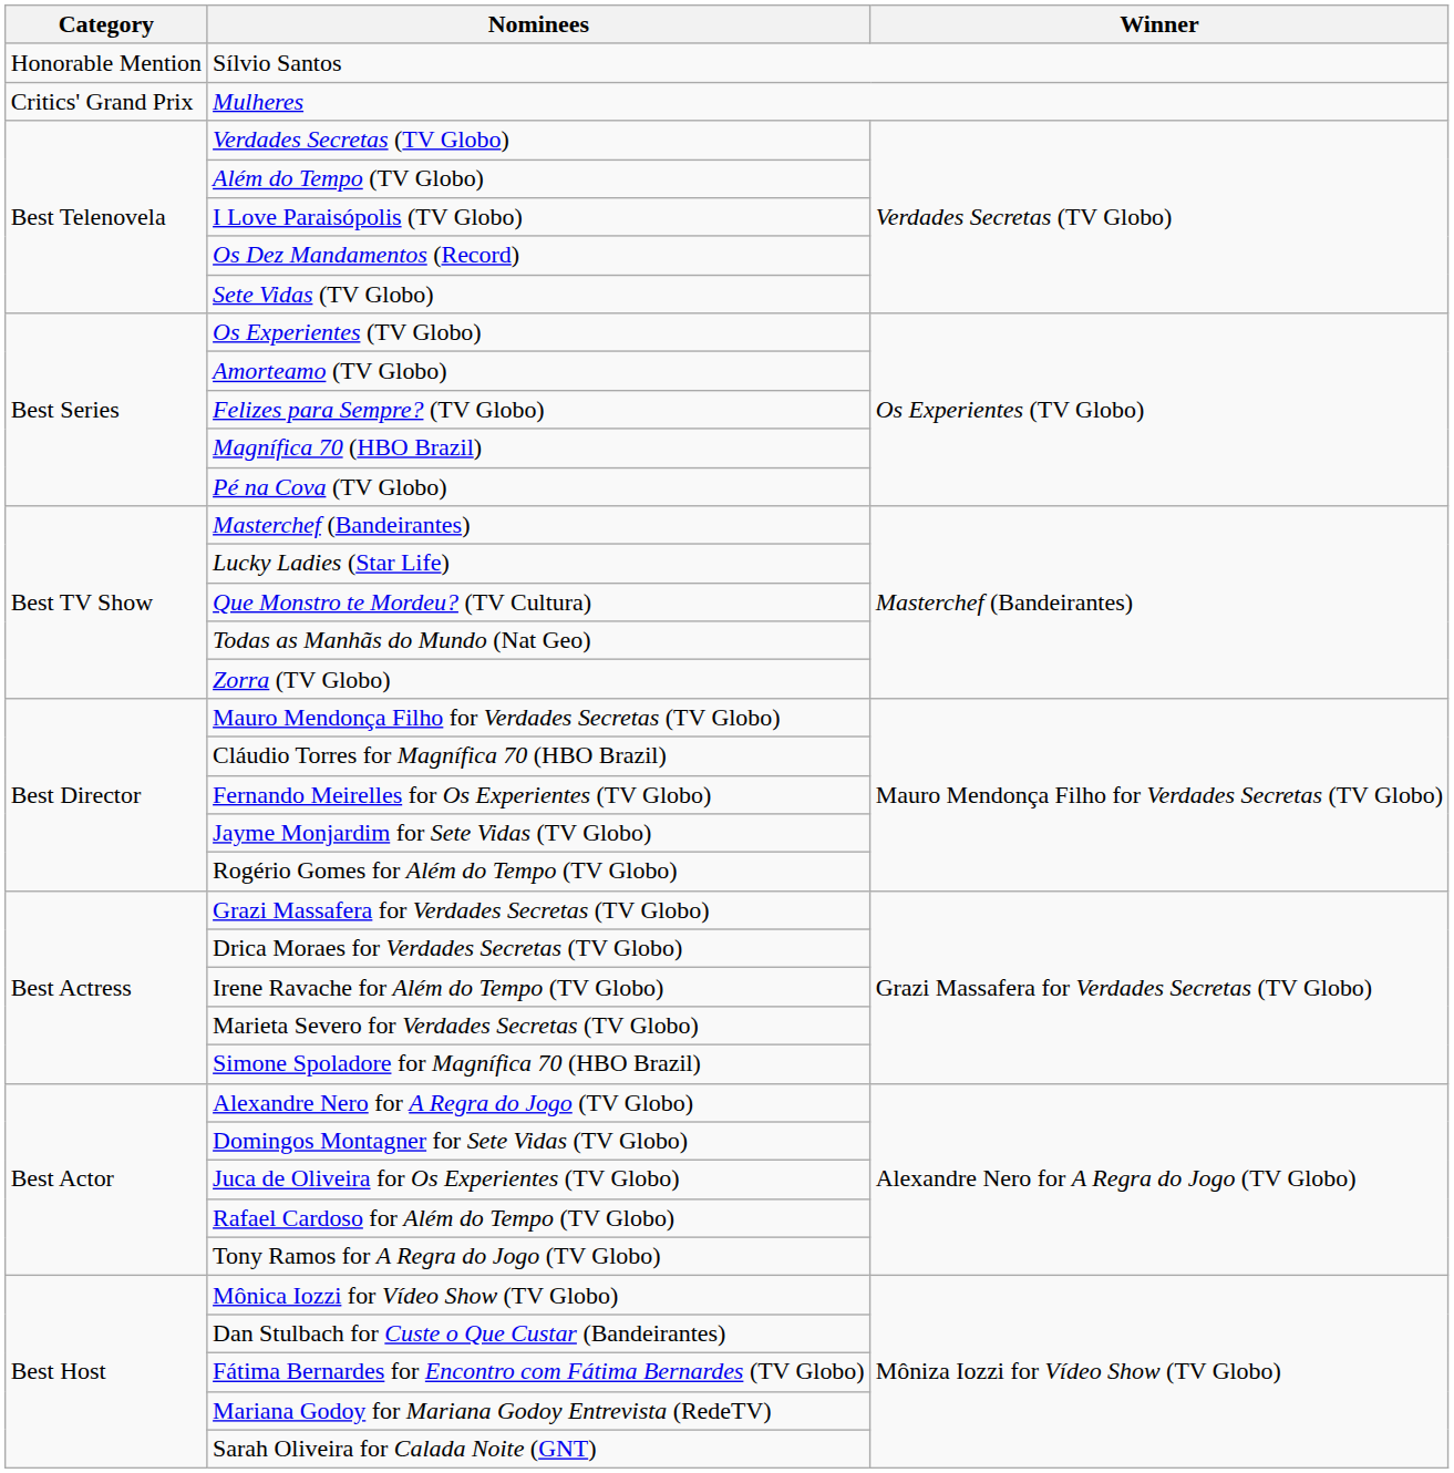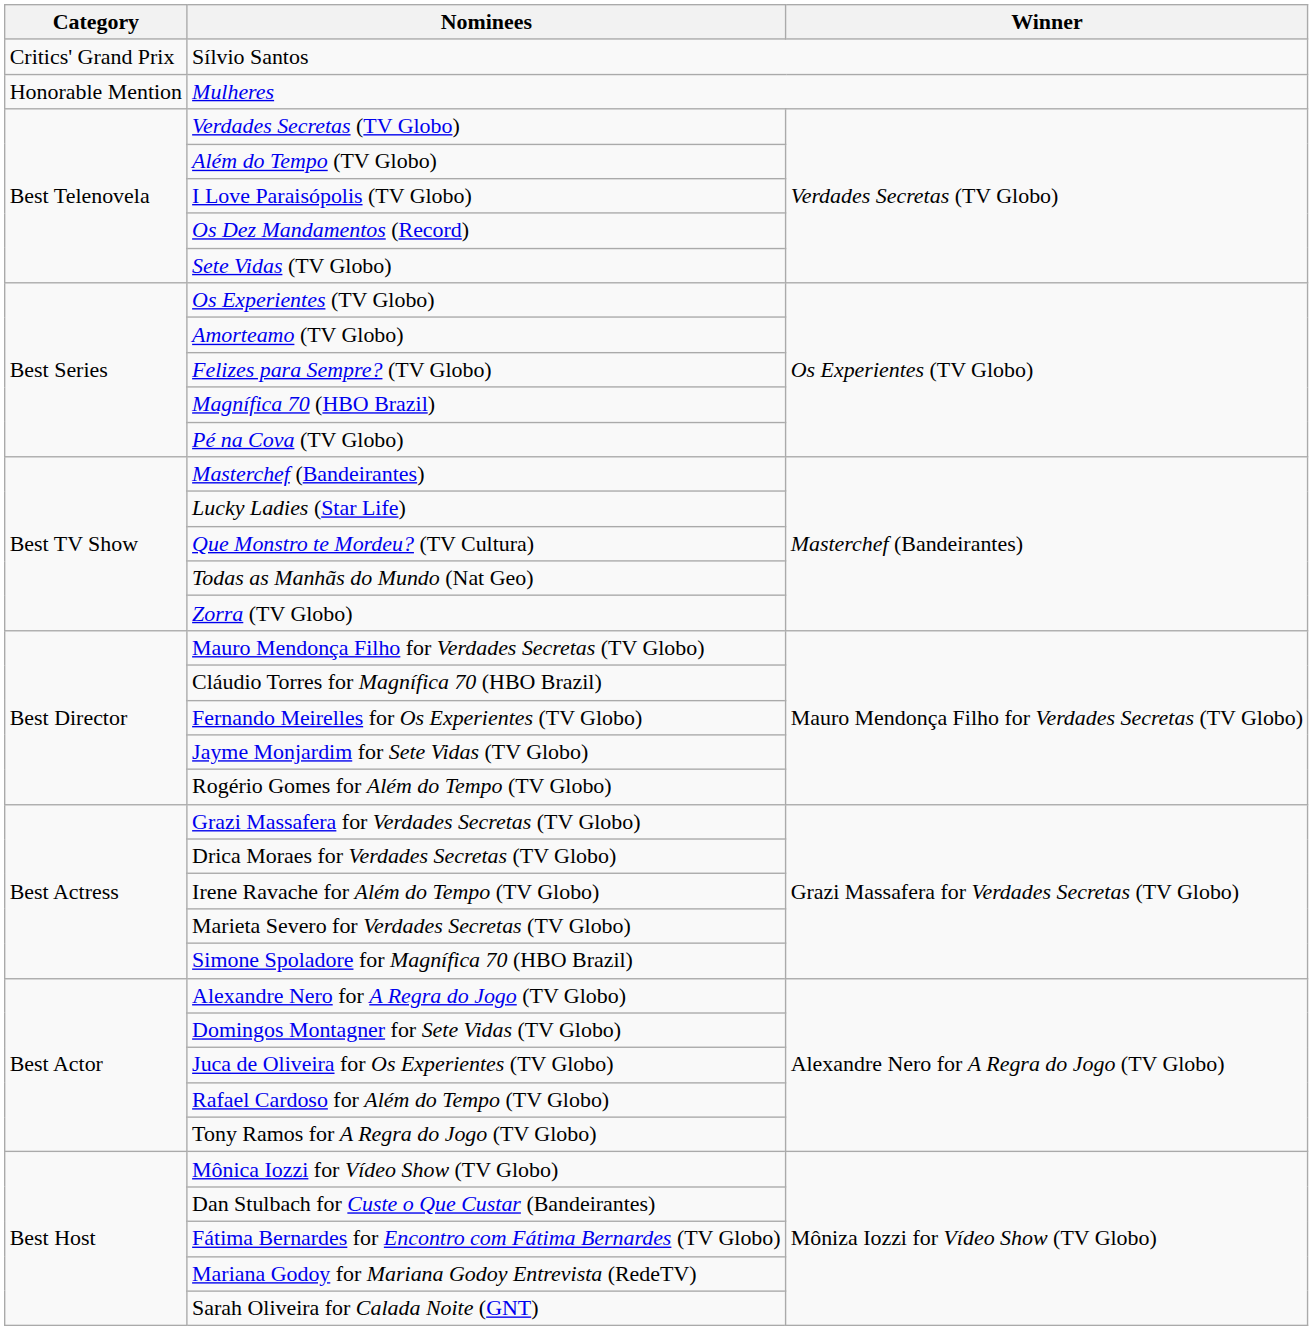Sílvio Santos | Category: Honorable Mention -> Critics' Grand Prix
Mulheres | Category: Critics' Grand Prix -> Honorable Mention
